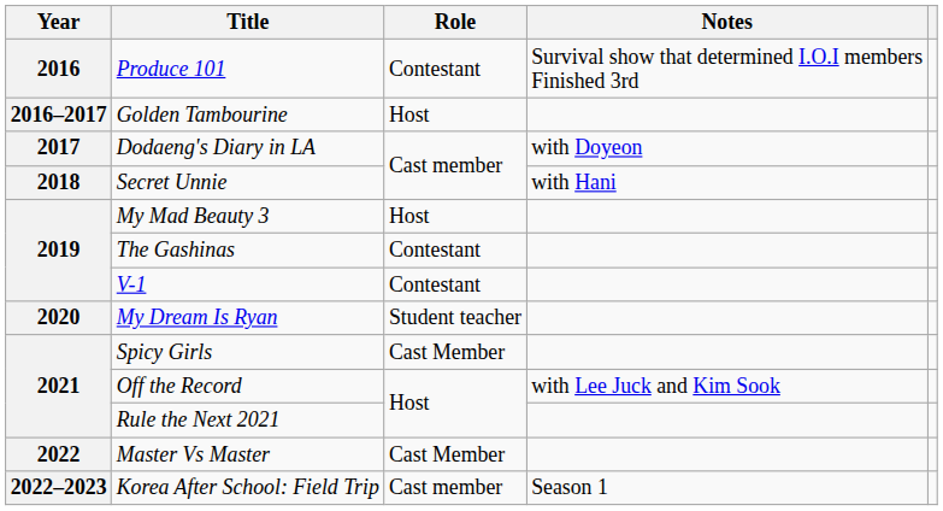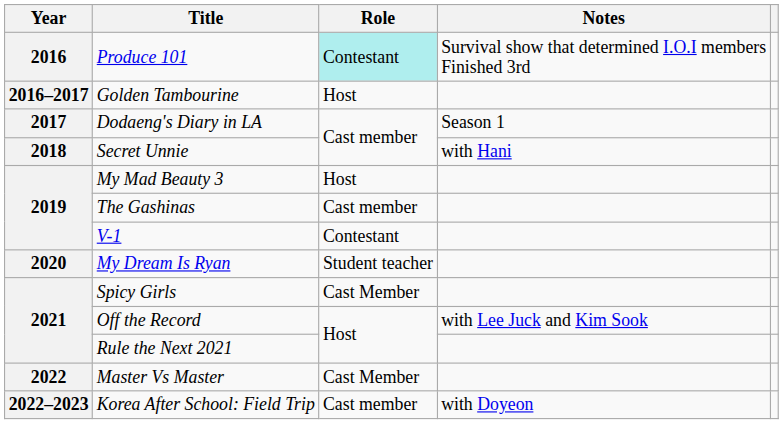Produce 101 | Role: no background -> paleturquoise background
Dodaeng's Diary in LA | Notes: with Doyeon -> Season 1
The Gashinas | Role: Contestant -> Cast member
Korea After School: Field Trip | Notes: Season 1 -> with Doyeon
